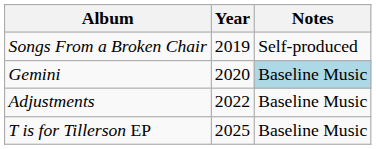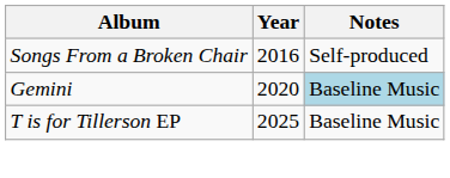Songs From a Broken Chair | Year: 2019 -> 2016
- row: Adjustments | 2022 | Baseline Music
